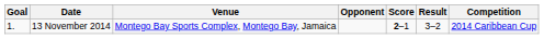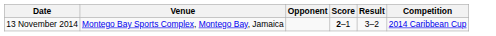- column: Goal | 1.
